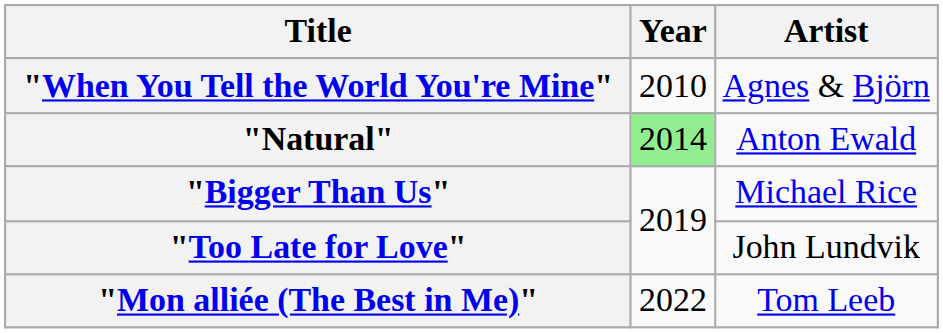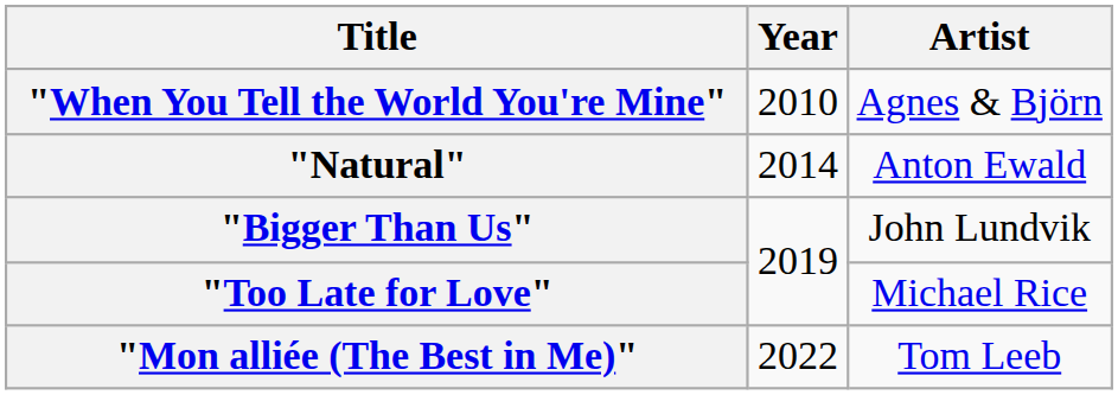"Natural" | Year: lightgreen background -> no background
"Bigger Than Us" | Artist: Michael Rice -> John Lundvik
"Too Late for Love" | Artist: John Lundvik -> Michael Rice
